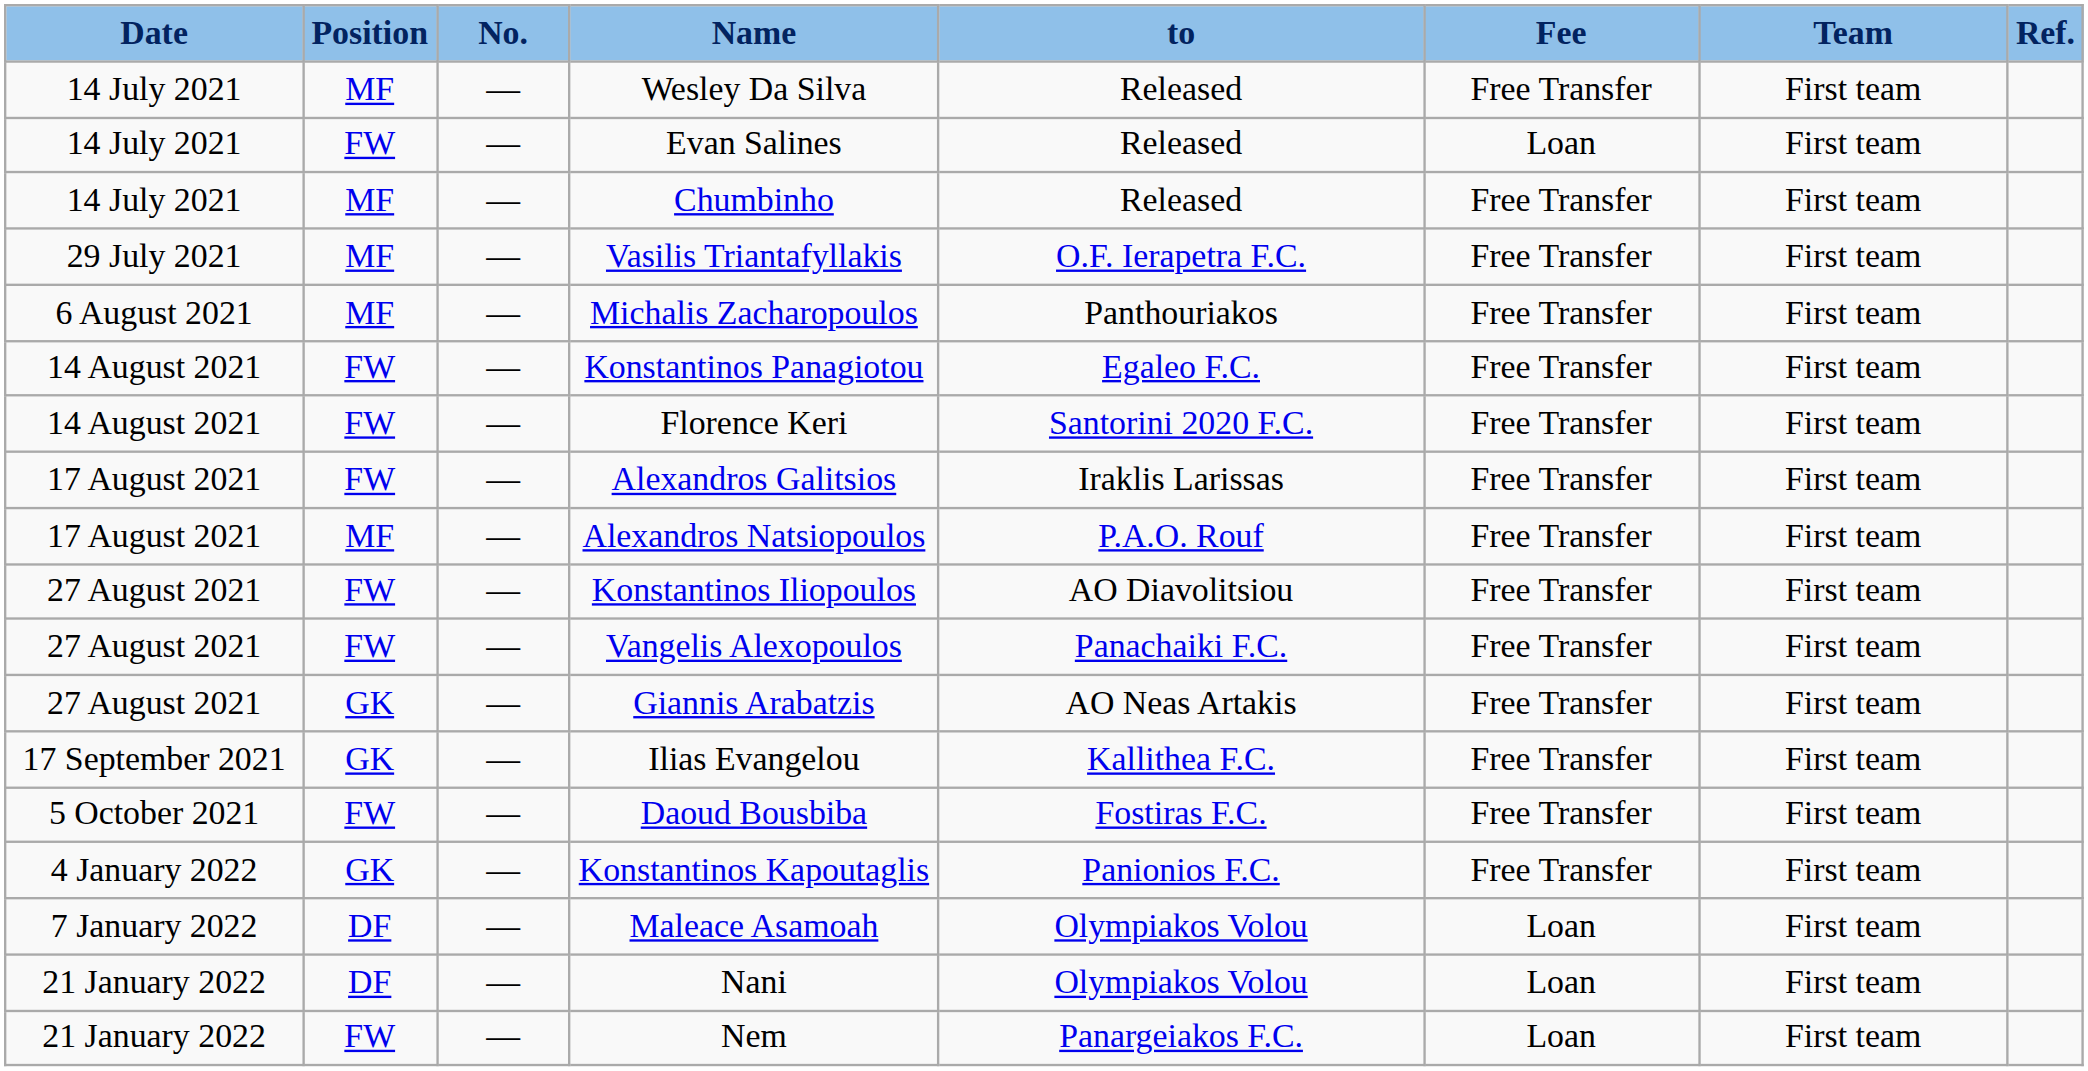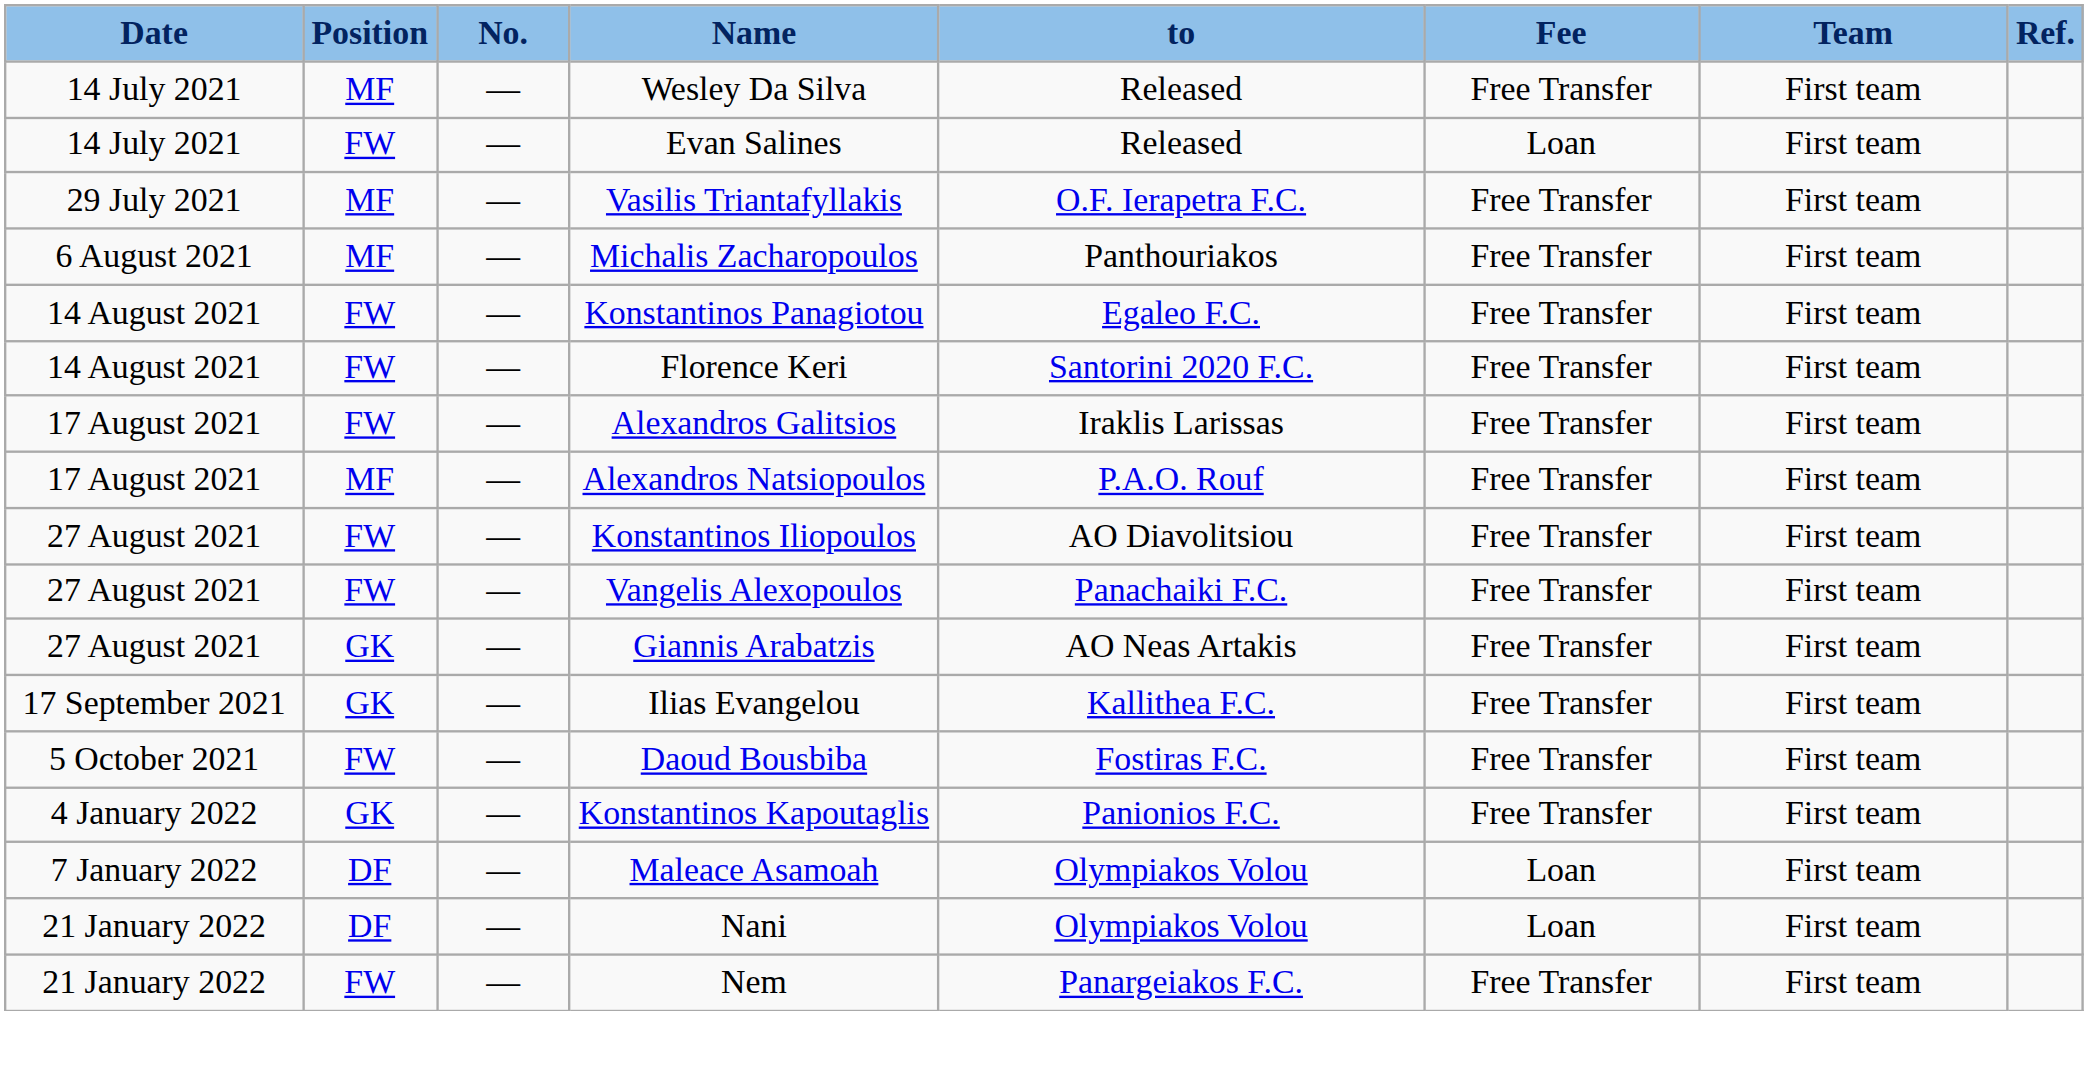- row: 14 July 2021 | MF | — | Chumbinho | Released | Free Transfer | First team
Nem | Fee: Loan -> Free Transfer
